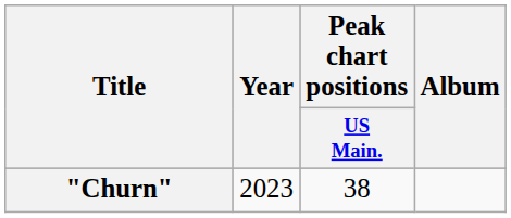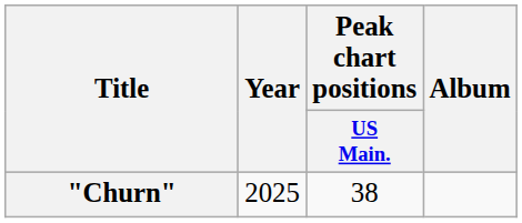"Churn" | Year: 2023 -> 2025
